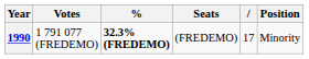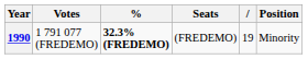1990 | column 5: 17 -> 19
